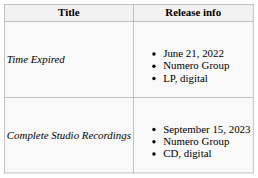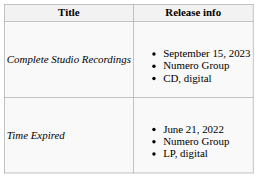rows swapped: Time Expired <-> Complete Studio Recordings
